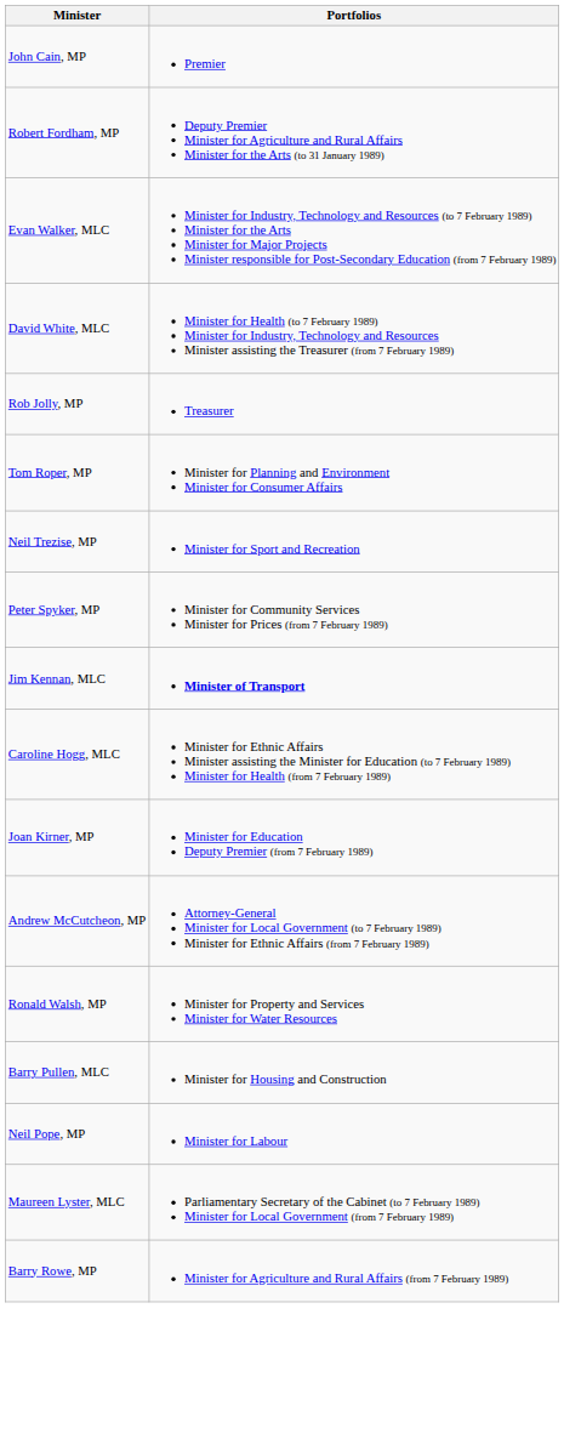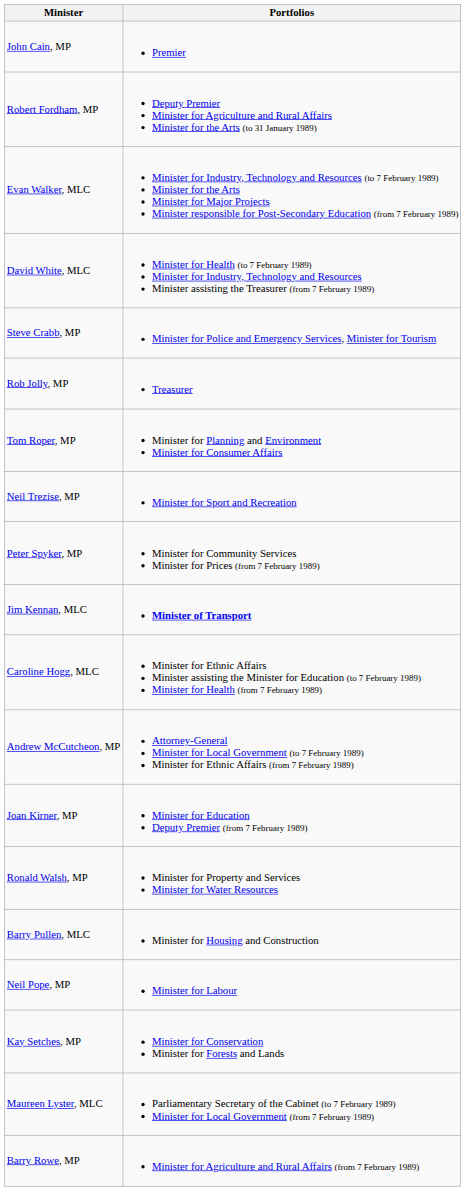+ row: Steve Crabb, MP | Minister for Police and Emergency Services, Minister for Tourism
rows swapped: Joan Kirner, MP <-> Andrew McCutcheon, MP
+ row: Kay Setches, MP | Minister for Conservation Minister for Forests and Lands
